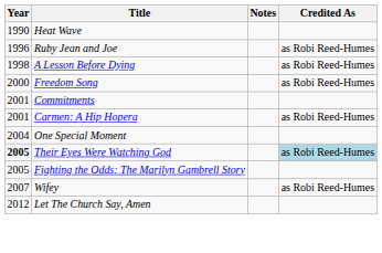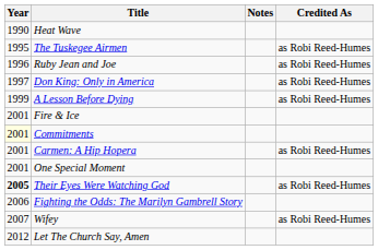+ row: 1995 | The Tuskegee Airmen | as Robi Reed-Humes
+ row: 1997 | Don King: Only in America | as Robi Reed-Humes
A Lesson Before Dying | Year: 1998 -> 1999
- row: 2000 | Freedom Song | as Robi Reed-Humes
+ row: 2001 | Fire & Ice
Commitments | Year: no background -> lightyellow background
One Special Moment | Year: 2004 -> 2001
Their Eyes Were Watching God | Credited As: lightblue background -> no background
Fighting the Odds: The Marilyn Gambrell Story | Year: 2005 -> 2006
